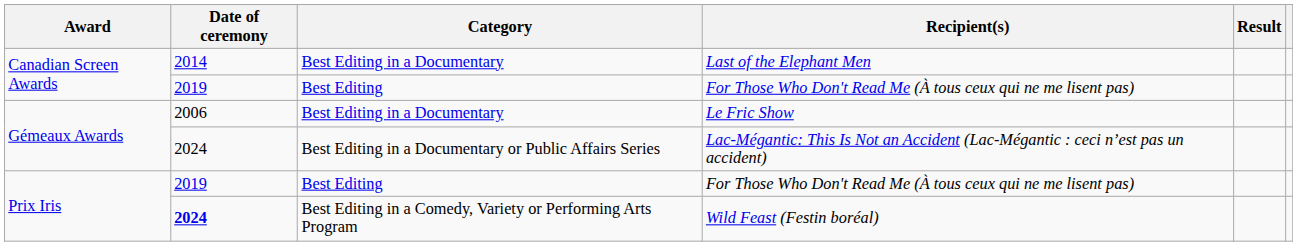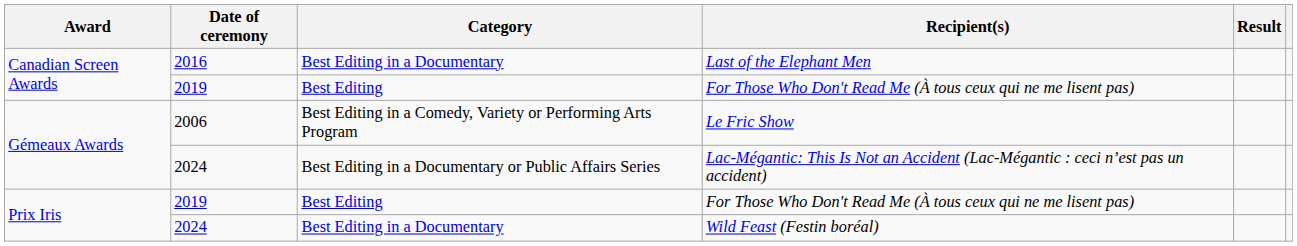Last of the Elephant Men | Date of ceremony: 2014 -> 2016
Le Fric Show | Category: Best Editing in a Documentary -> Best Editing in a Comedy, Variety or Performing Arts Program
Wild Feast (Festin boréal) | Date of ceremony: bold -> normal
Wild Feast (Festin boréal) | Category: Best Editing in a Comedy, Variety or Performing Arts Program -> Best Editing in a Documentary
